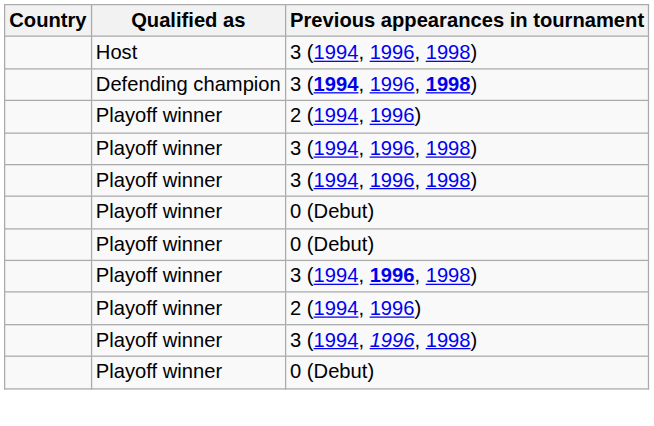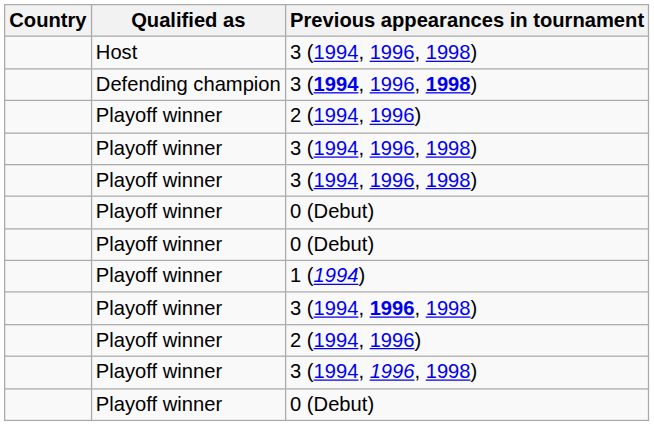+ row: Playoff winner | 1 (1994)
